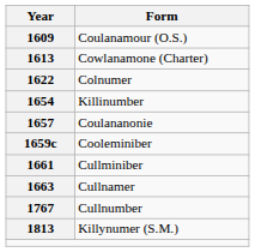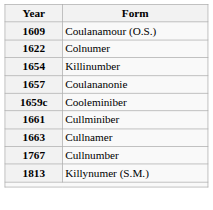- row: 1613 | Cowlanamone (Charter)
